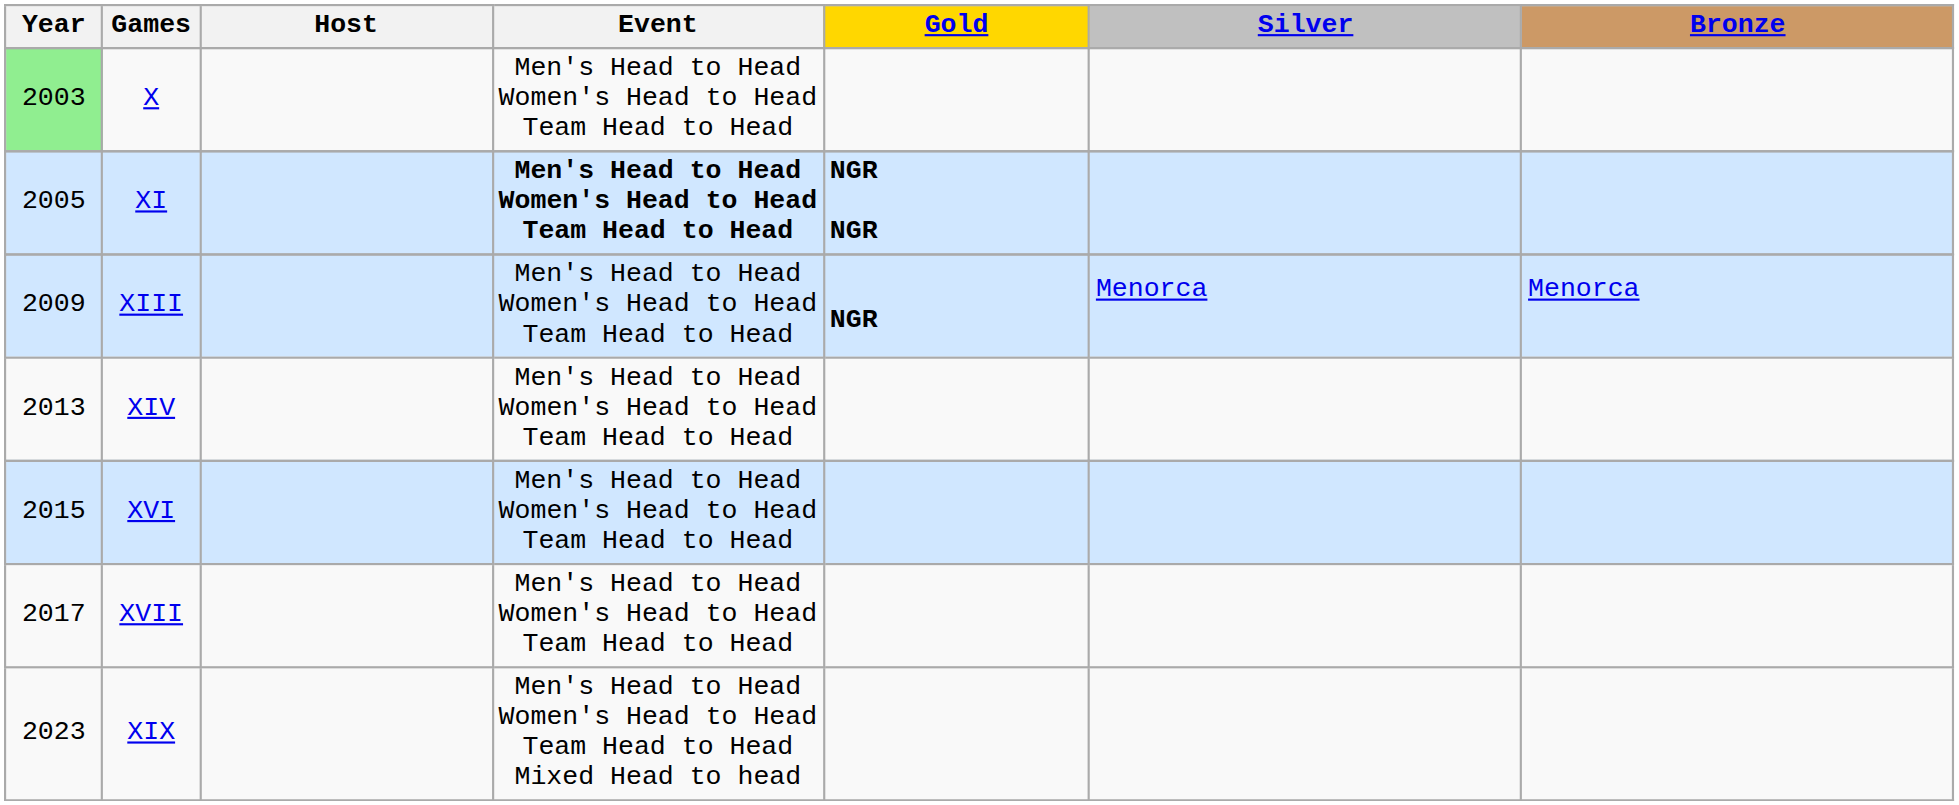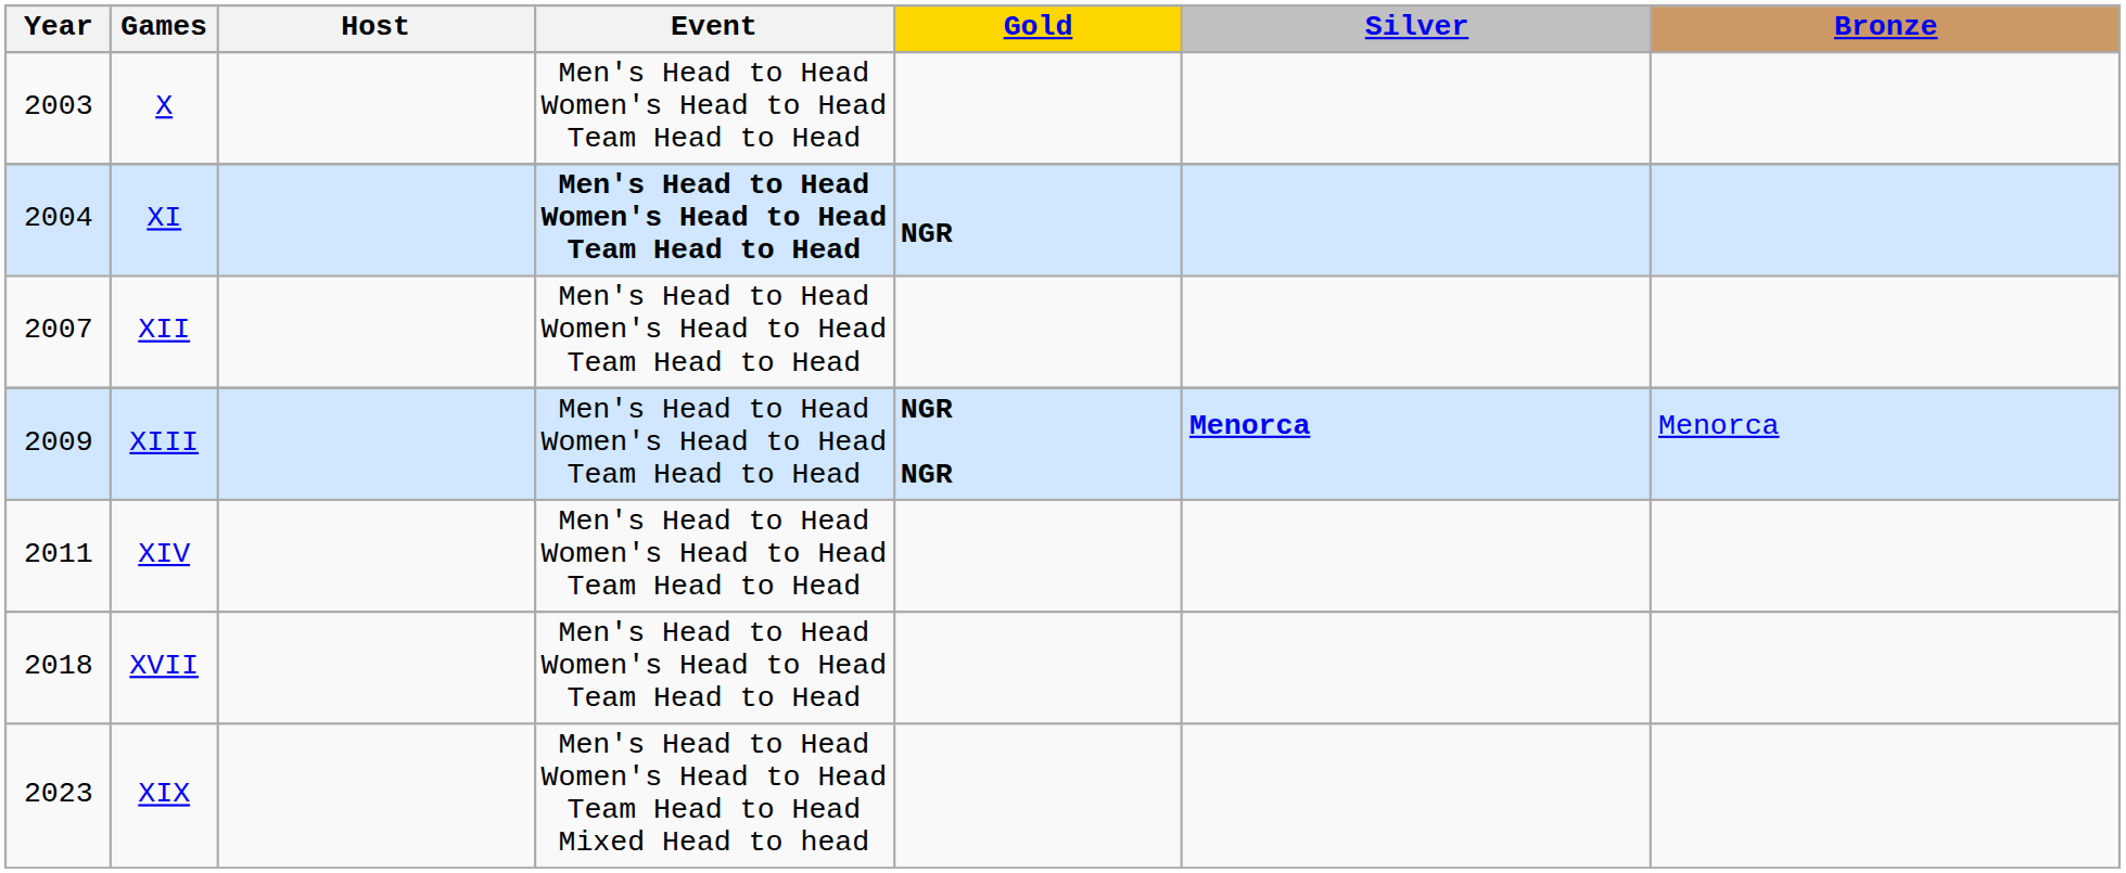X | Year: lightgreen background -> no background
XI | Year: 2005 -> 2004
XI | Gold: NGR NGR -> NGR
+ row: 2007 | XII | Men's Head to Head Women's Head to Head Team Head to Head
XIII | Gold: NGR -> NGR NGR
XIII | Silver: normal -> bold
XIV | Year: 2013 -> 2011
- row: 2015 | XVI | Men's Head to Head Women's Head to Head Team Head to Head
XVII | Year: 2017 -> 2018
